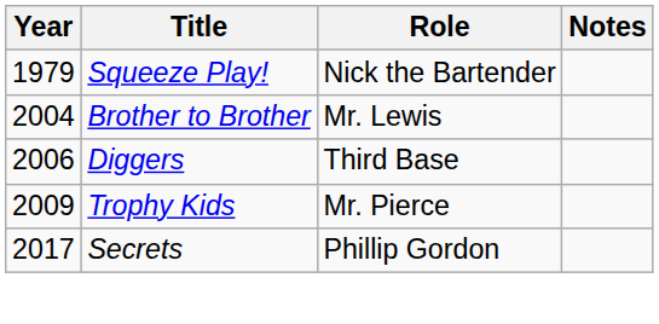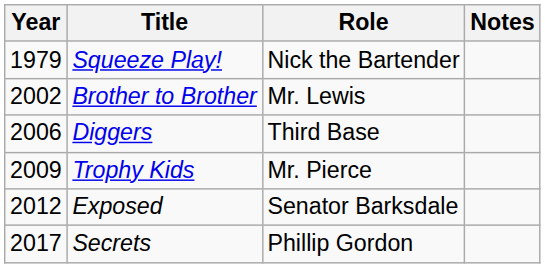Brother to Brother | Year: 2004 -> 2002
+ row: 2012 | Exposed | Senator Barksdale
